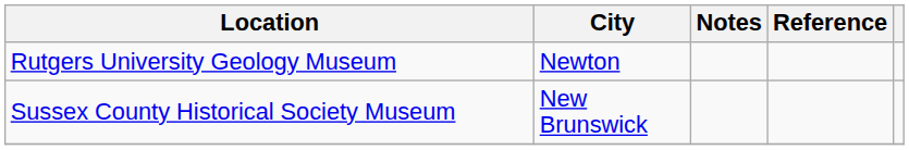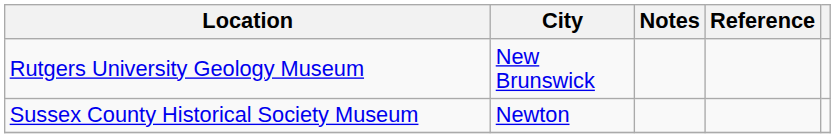Rutgers University Geology Museum | City: Newton -> New Brunswick
Sussex County Historical Society Museum | City: New Brunswick -> Newton
